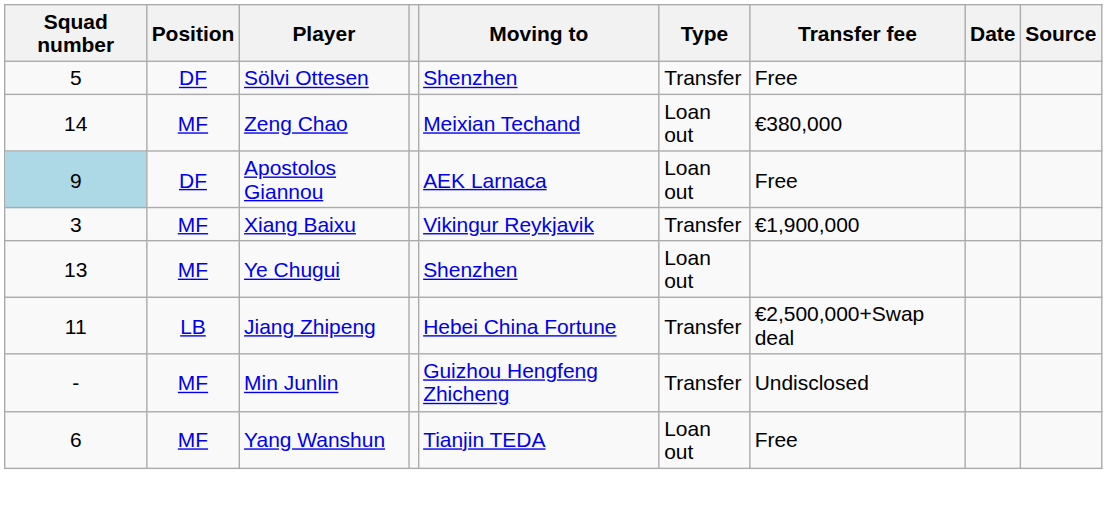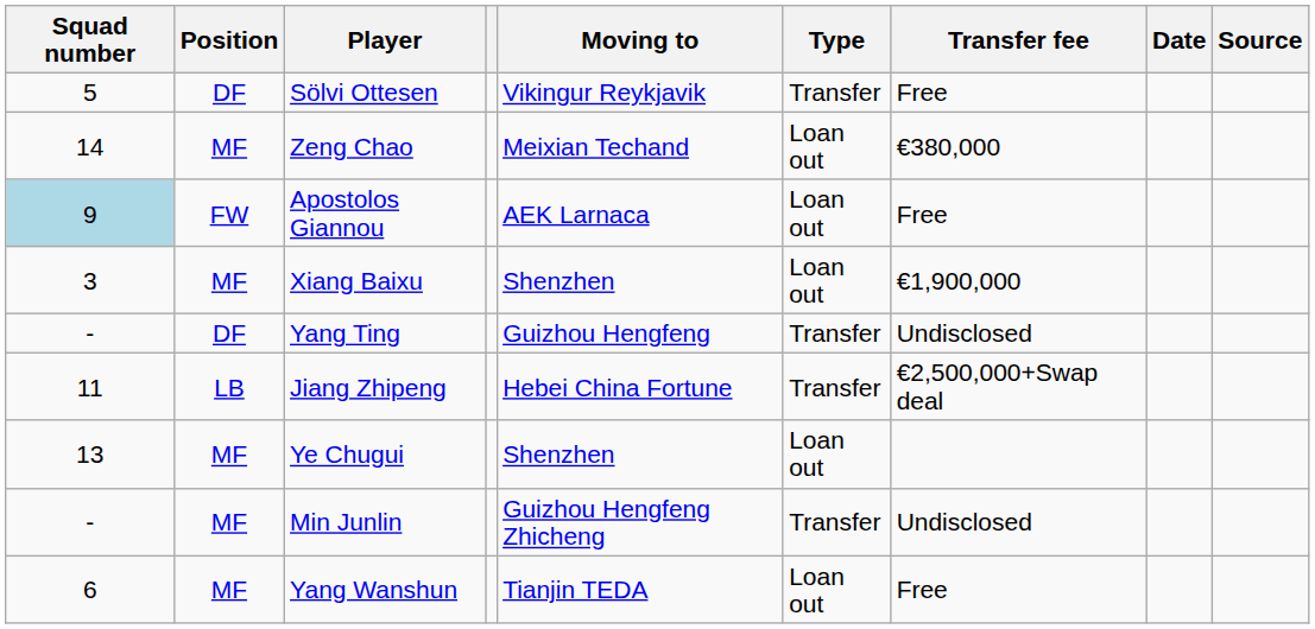Sölvi Ottesen | Moving to: Shenzhen -> Vikingur Reykjavik
Apostolos Giannou | Position: DF -> FW
Xiang Baixu | Moving to: Vikingur Reykjavik -> Shenzhen
Xiang Baixu | Type: Transfer -> Loan out
+ row: - | DF | Yang Ting | Guizhou Hengfeng | Transfer | Undisclosed
rows swapped: Jiang Zhipeng <-> Ye Chugui
